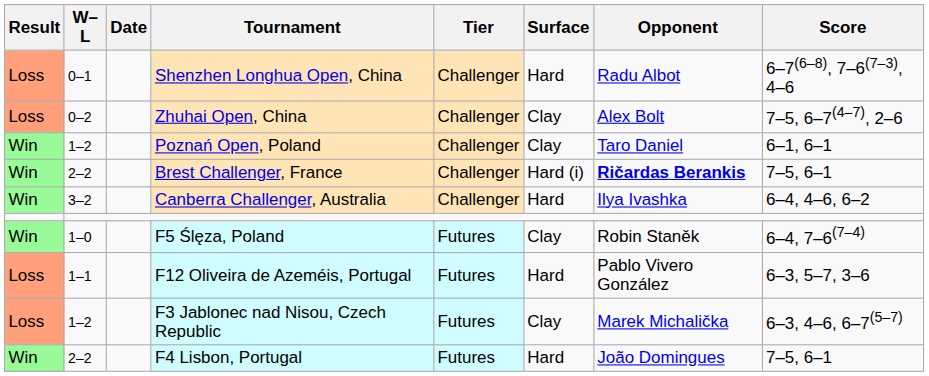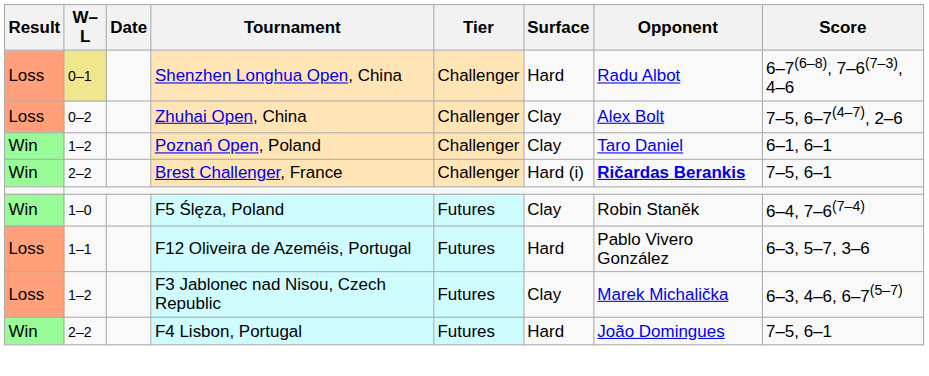Shenzhen Longhua Open, China | W–L: no background -> khaki background
- row: Win | 3–2 | Canberra Challenger, Australia | Challenger | Hard | Ilya Ivashka | 6–4, 4–6, 6–2
